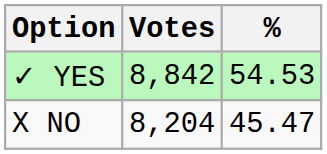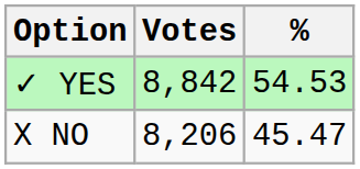X NO | Votes: 8,204 -> 8,206
